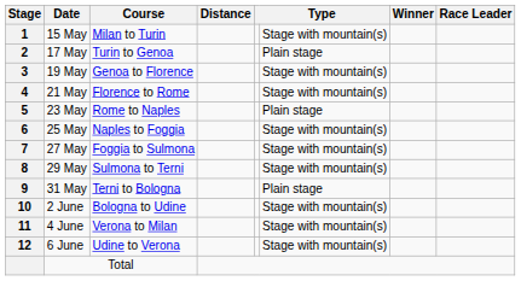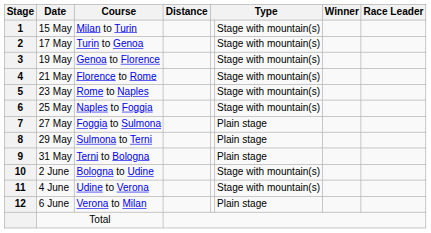17 May | column 6: Plain stage -> Stage with mountain(s)
23 May | column 6: Plain stage -> Stage with mountain(s)
27 May | column 6: Stage with mountain(s) -> Plain stage
29 May | column 6: Stage with mountain(s) -> Plain stage
4 June | Course: Verona to Milan -> Udine to Verona
6 June | Course: Udine to Verona -> Verona to Milan
6 June | column 6: Stage with mountain(s) -> Plain stage
